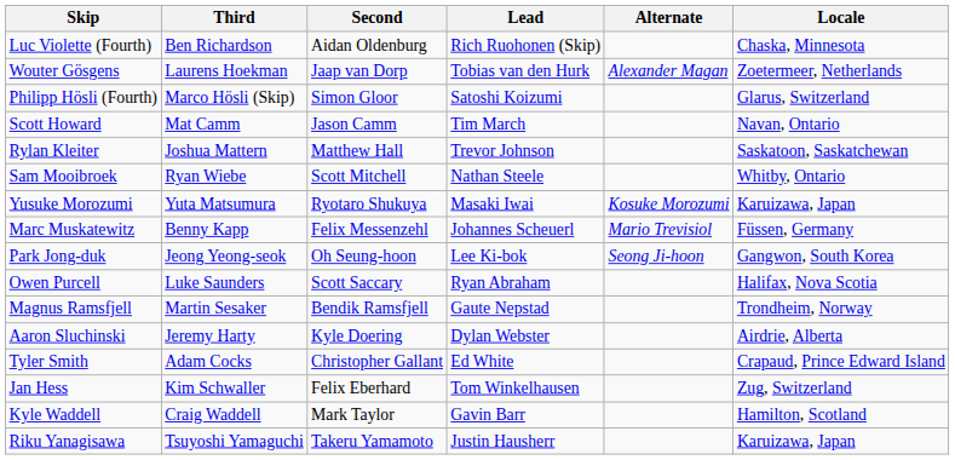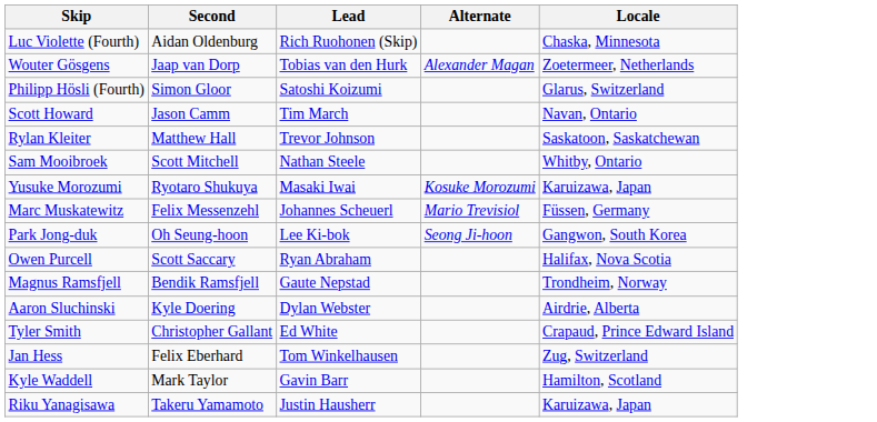- column: Third | Ben Richardson | Laurens Hoekman | Marco Hösli (Skip) | Mat Camm | Joshua Mattern | Ryan Wiebe | Yuta Matsumura | Benny Kapp | Jeong Yeong-seok | Luke Saunders | Martin Sesaker | Jeremy Harty | Adam Cocks | Kim Schwaller | Craig Waddell | Tsuyoshi Yamaguchi
